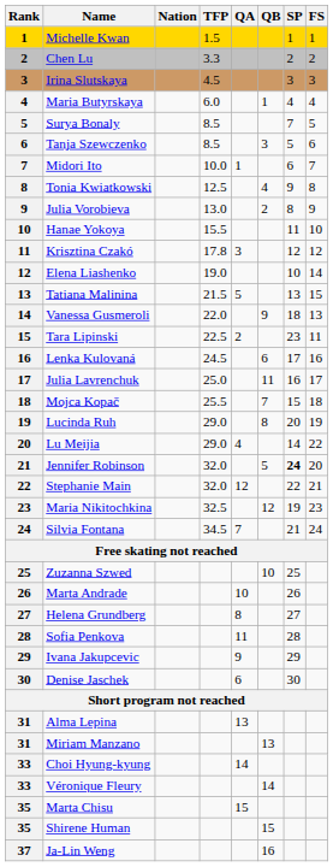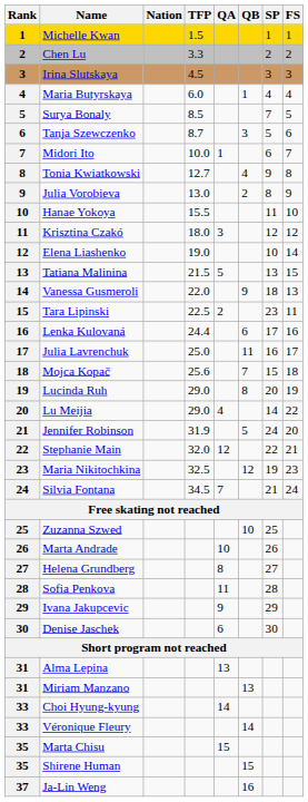Tanja Szewczenko | TFP: 8.5 -> 8.7
Tonia Kwiatkowski | TFP: 12.5 -> 12.7
Krisztina Czakó | TFP: 17.8 -> 18.0
Lenka Kulovaná | TFP: 24.5 -> 24.4
Mojca Kopač | TFP: 25.5 -> 25.6
Jennifer Robinson | TFP: 32.0 -> 31.9
Jennifer Robinson | SP: bold -> normal
